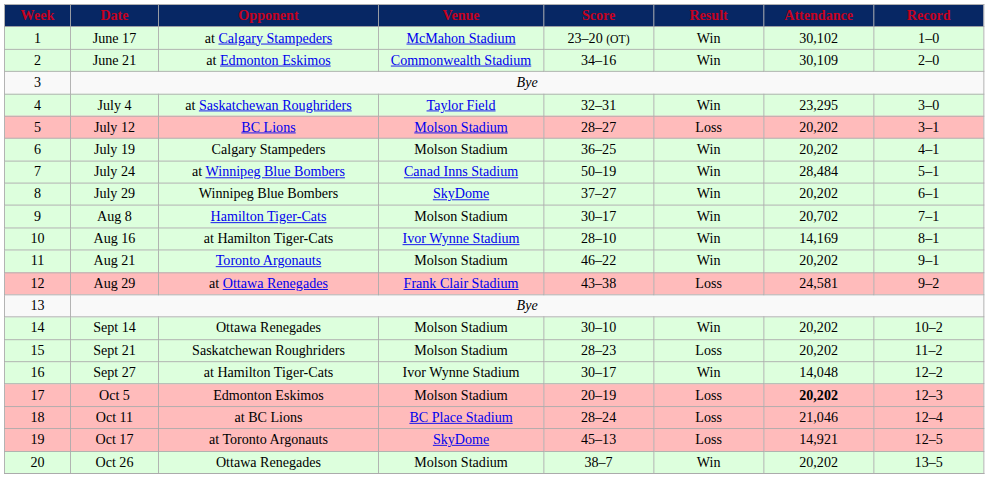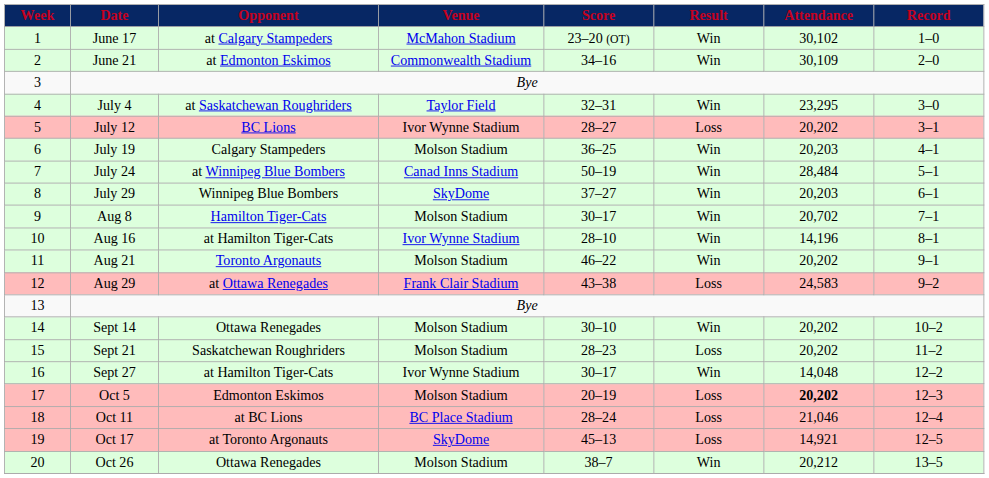July 12 | Venue: Molson Stadium -> Ivor Wynne Stadium
July 19 | Attendance: 20,202 -> 20,203
July 29 | Attendance: 20,202 -> 20,203
Aug 16 | Attendance: 14,169 -> 14,196
Aug 29 | Attendance: 24,581 -> 24,583
Oct 26 | Attendance: 20,202 -> 20,212
